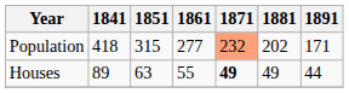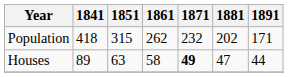Population | 1861: 277 -> 262
Population | 1871: lightsalmon background -> no background
Houses | 1861: 55 -> 58
Houses | 1881: 49 -> 47
